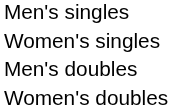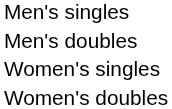rows swapped: Men's doubles <-> Women's singles
